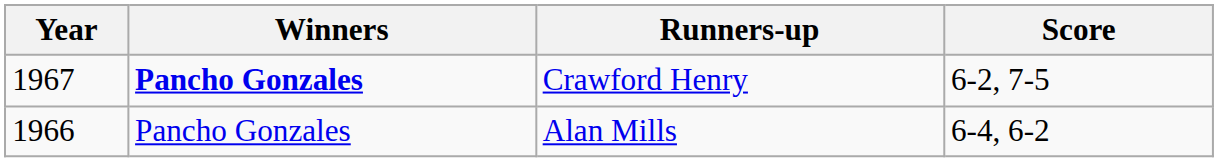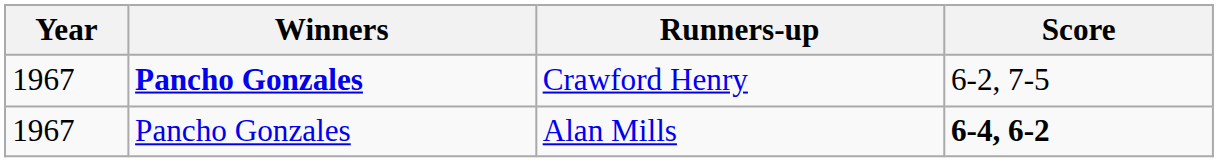Alan Mills | Year: 1966 -> 1967
Alan Mills | Score: normal -> bold
